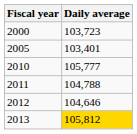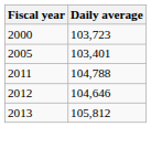- row: 2010 | 105,777
2013 | Daily average: gold background -> no background
